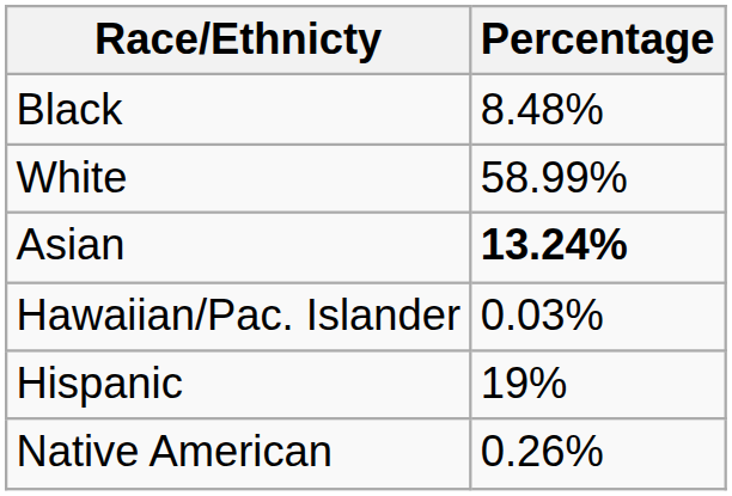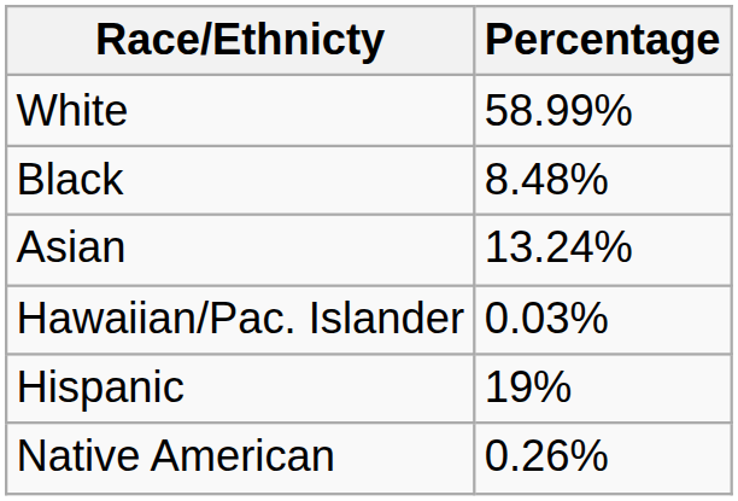rows swapped: White <-> Black
Asian | Percentage: bold -> normal
